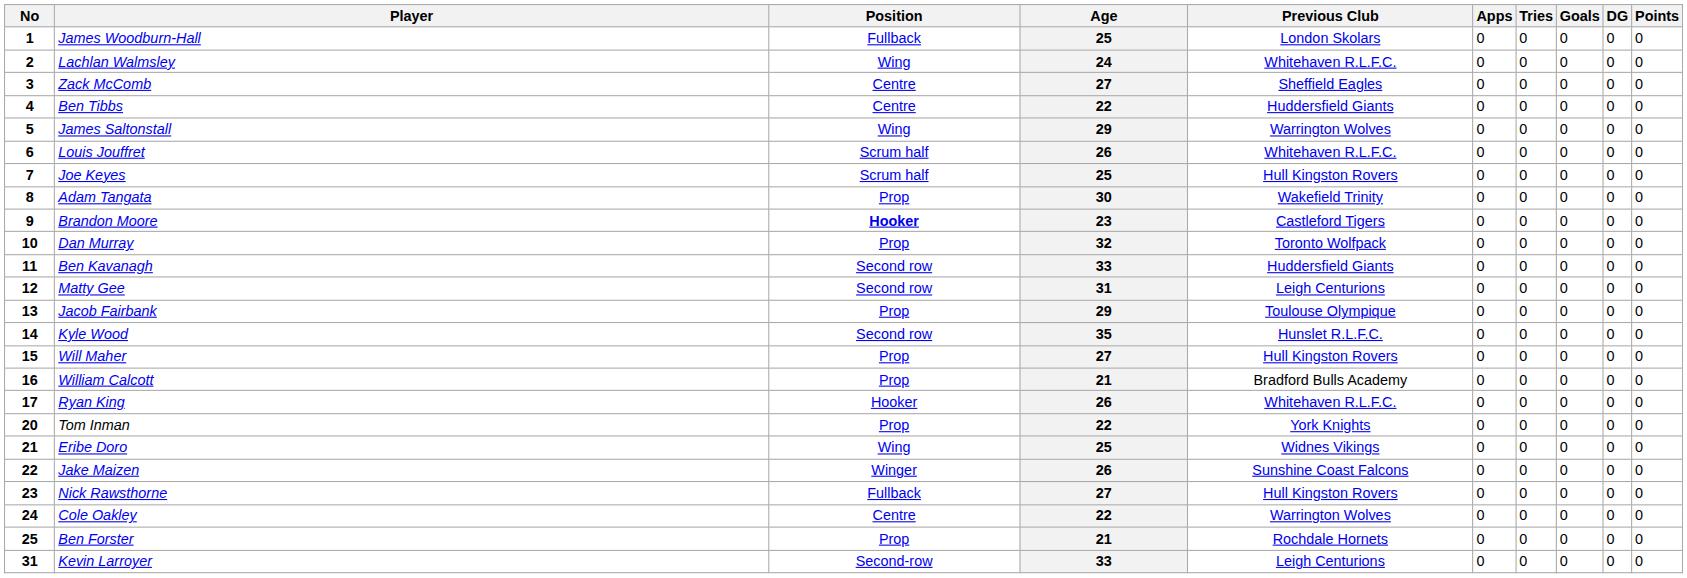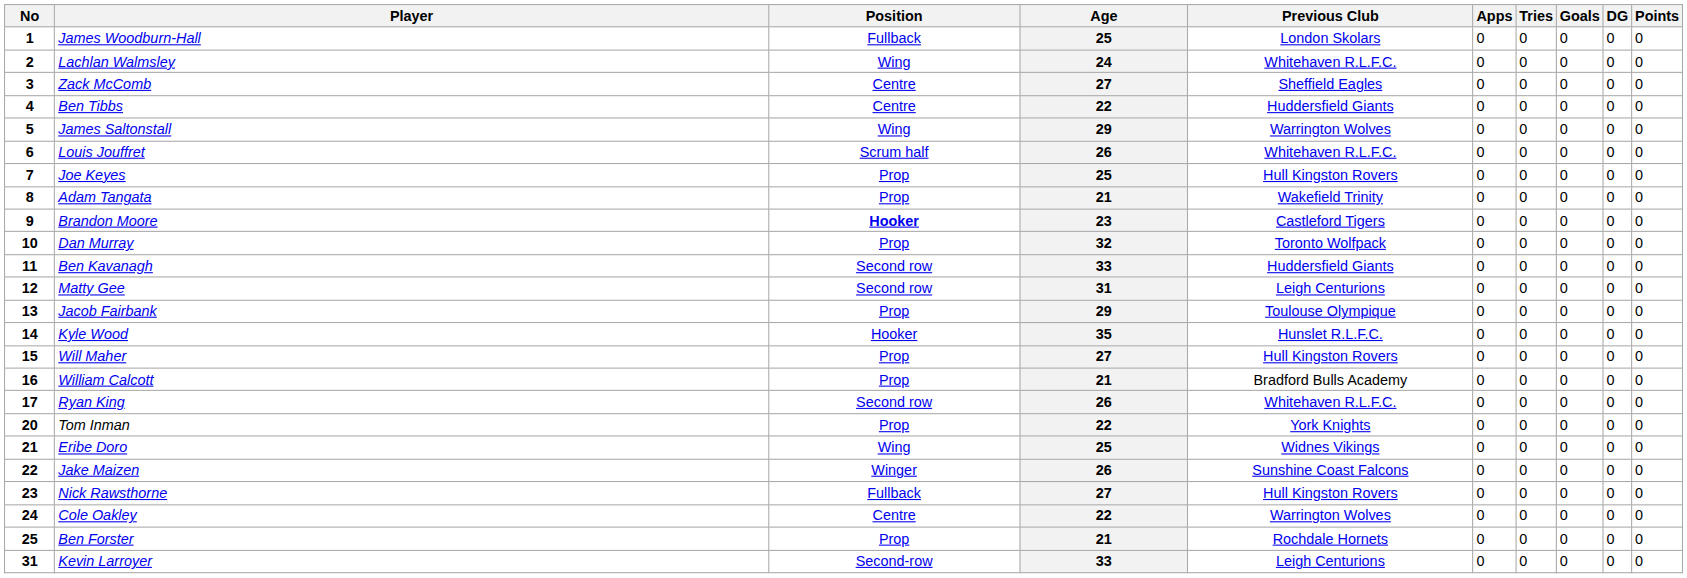Joe Keyes | Position: Scrum half -> Prop
Adam Tangata | Age: 30 -> 21
Kyle Wood | Position: Second row -> Hooker
Ryan King | Position: Hooker -> Second row
